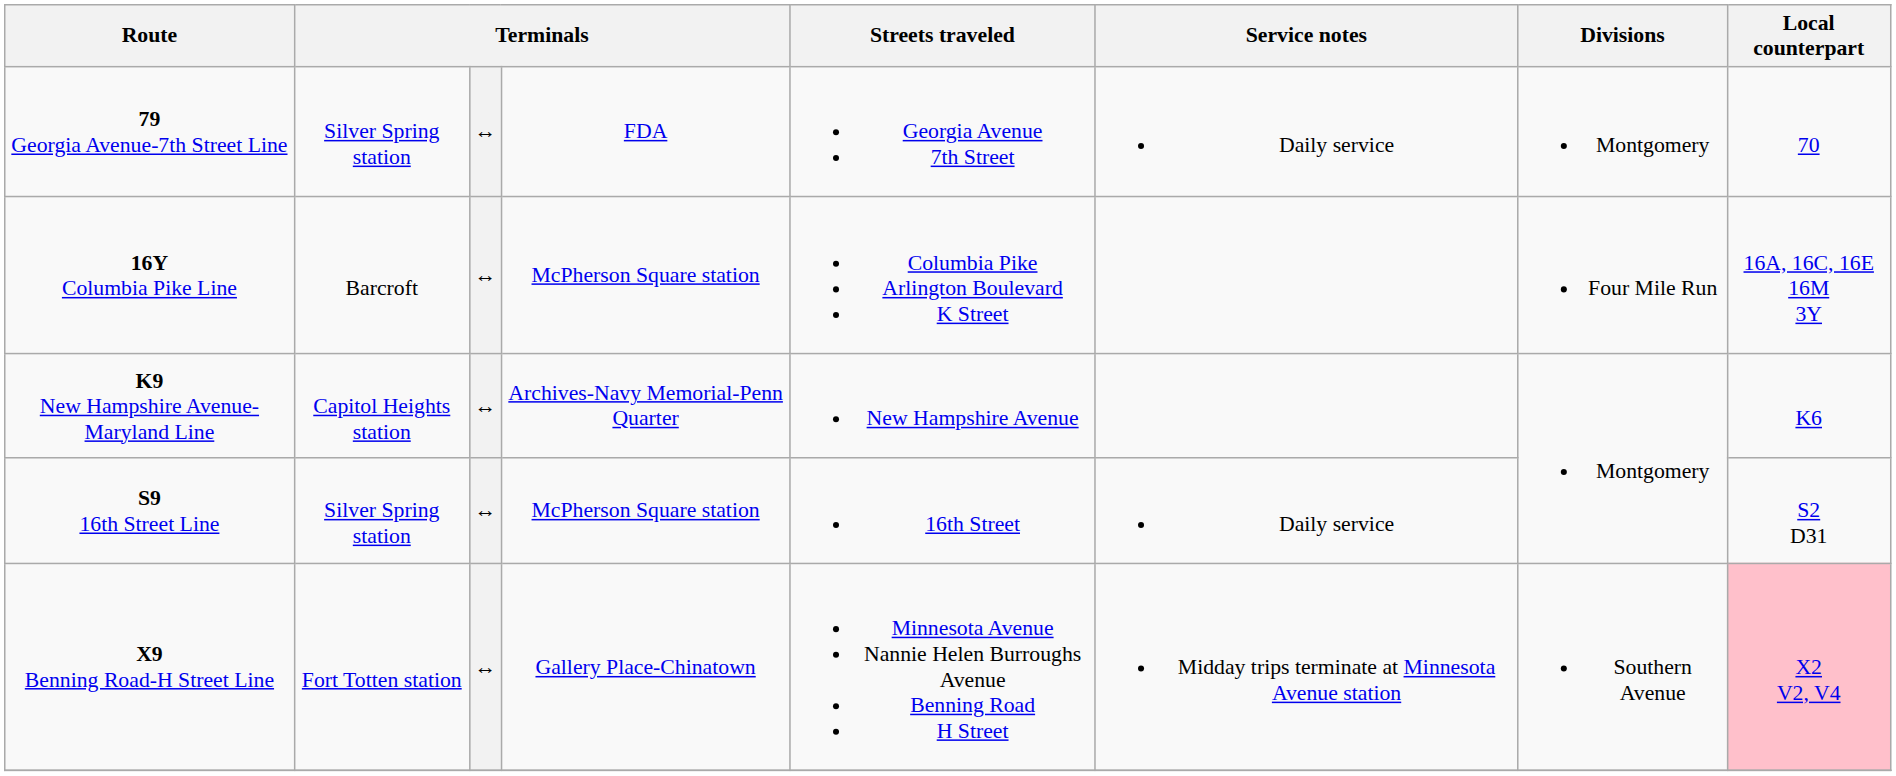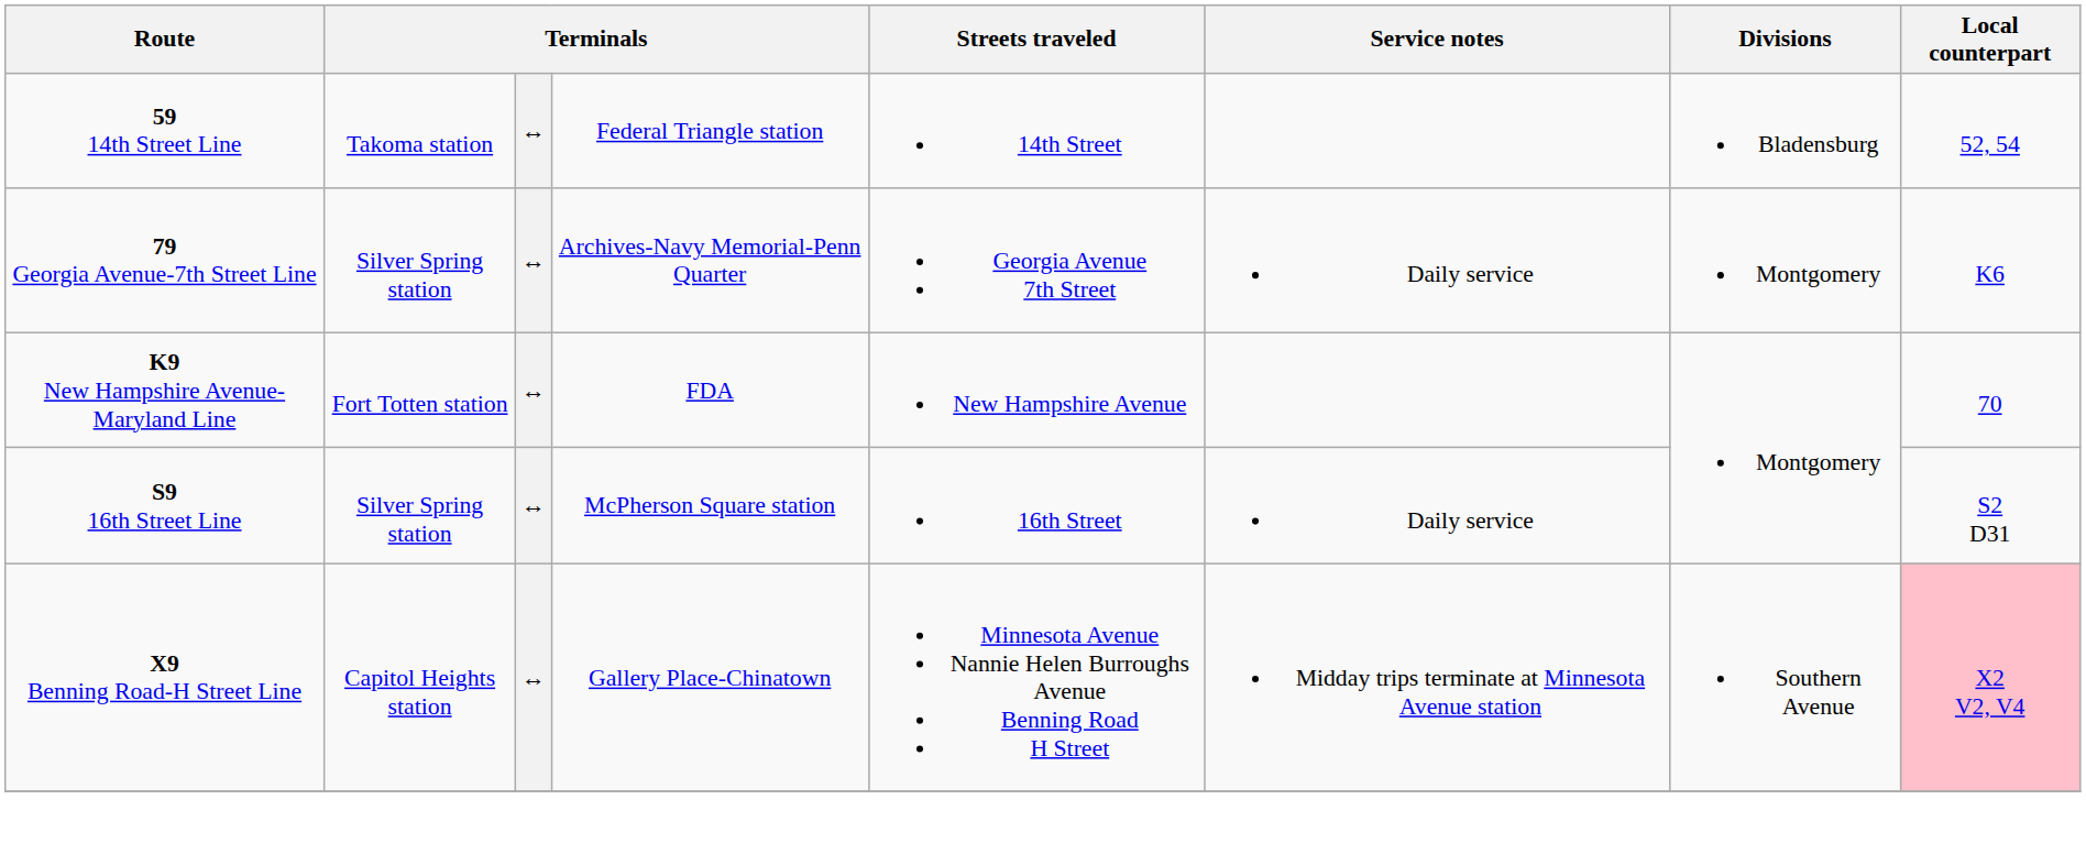+ row: 59 14th Street Line | Takoma station | ↔ | Federal Triangle station | 14th Street | Bladensburg | 52, 54
79 Georgia Avenue-7th Street Line | column 4: FDA -> Archives-Navy Memorial-Penn Quarter
79 Georgia Avenue-7th Street Line | Local counterpart: 70 -> K6
- row: 16Y Columbia Pike Line | Barcroft | ↔ | McPherson Square station | Columbia Pike Arlington Boulevard K Street | Four Mile Run | 16A, 16C, 16E 16M 3Y
K9 New Hampshire Avenue-Maryland Line | column 2: Capitol Heights station -> Fort Totten station
K9 New Hampshire Avenue-Maryland Line | column 4: Archives-Navy Memorial-Penn Quarter -> FDA
K9 New Hampshire Avenue-Maryland Line | Local counterpart: K6 -> 70
X9 Benning Road-H Street Line | column 2: Fort Totten station -> Capitol Heights station
